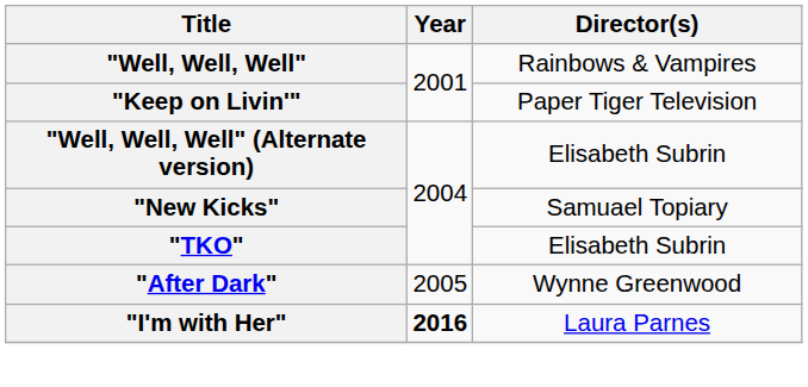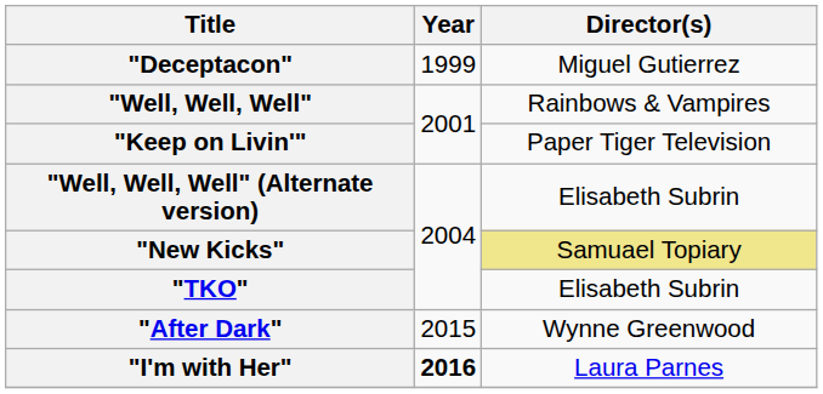+ row: "Deceptacon" | 1999 | Miguel Gutierrez
"New Kicks" | Director(s): no background -> khaki background
"After Dark" | Year: 2005 -> 2015
